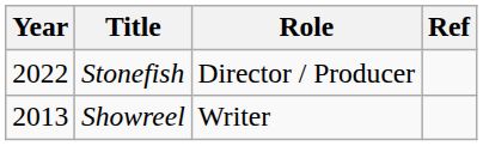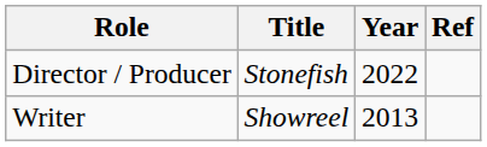columns swapped: Year <-> Role
